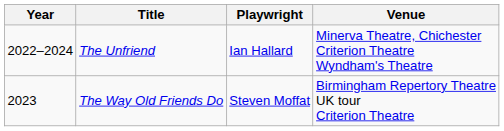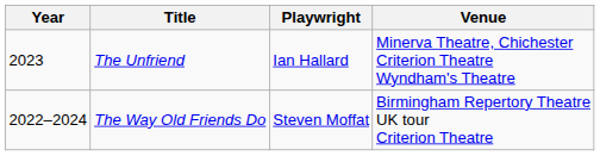The Unfriend | Year: 2022–2024 -> 2023
The Way Old Friends Do | Year: 2023 -> 2022–2024
